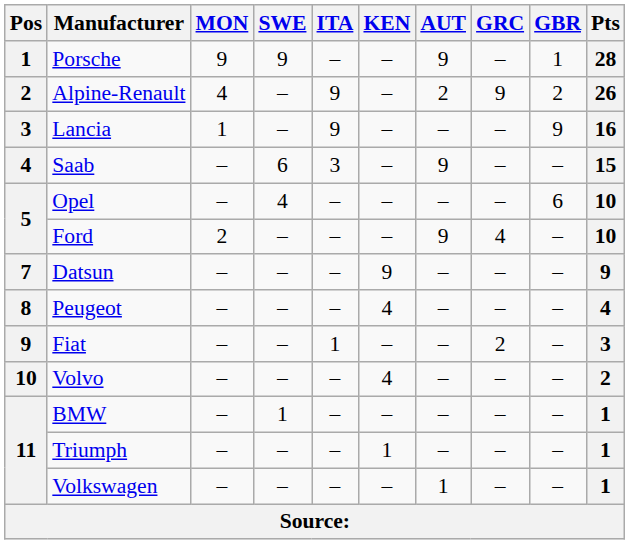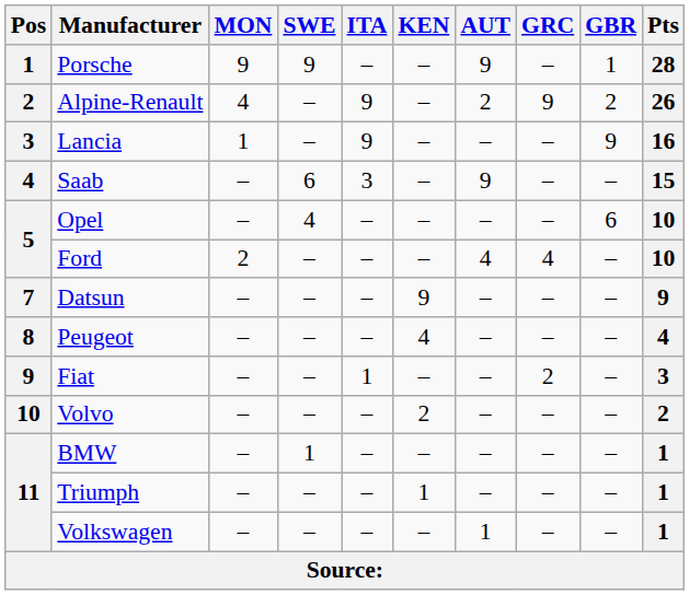Ford | AUT: 9 -> 4
Volvo | KEN: 4 -> 2
